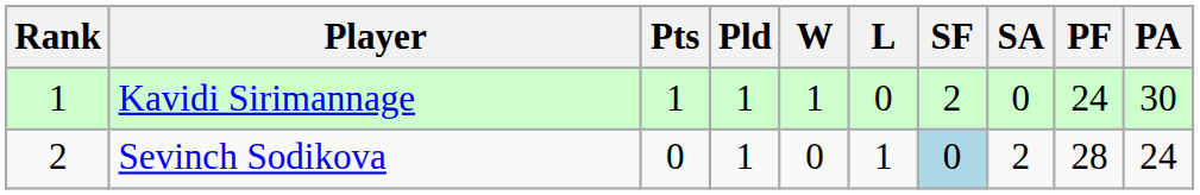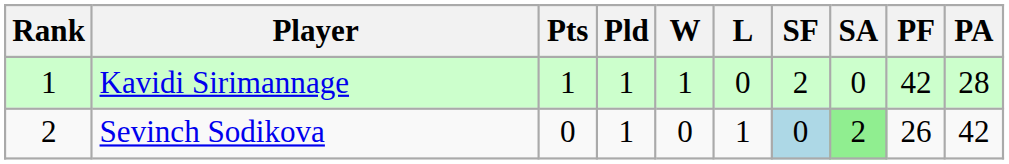Kavidi Sirimannage | PF: 24 -> 42
Kavidi Sirimannage | PA: 30 -> 28
Sevinch Sodikova | SA: no background -> lightgreen background
Sevinch Sodikova | PF: 28 -> 26
Sevinch Sodikova | PA: 24 -> 42
